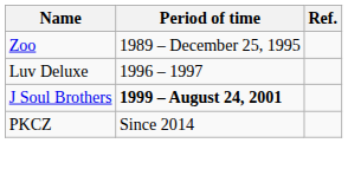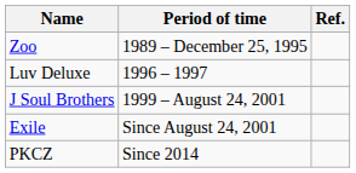J Soul Brothers | Period of time: bold -> normal
+ row: Exile | Since August 24, 2001
